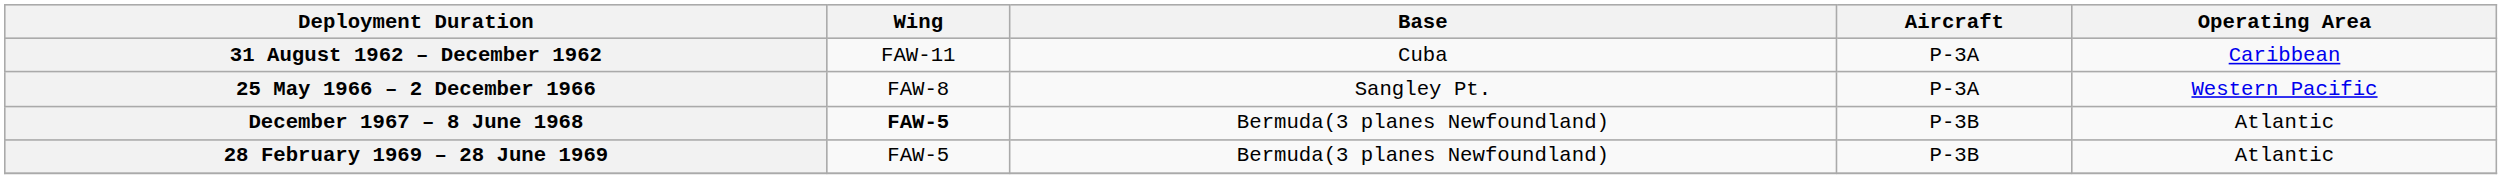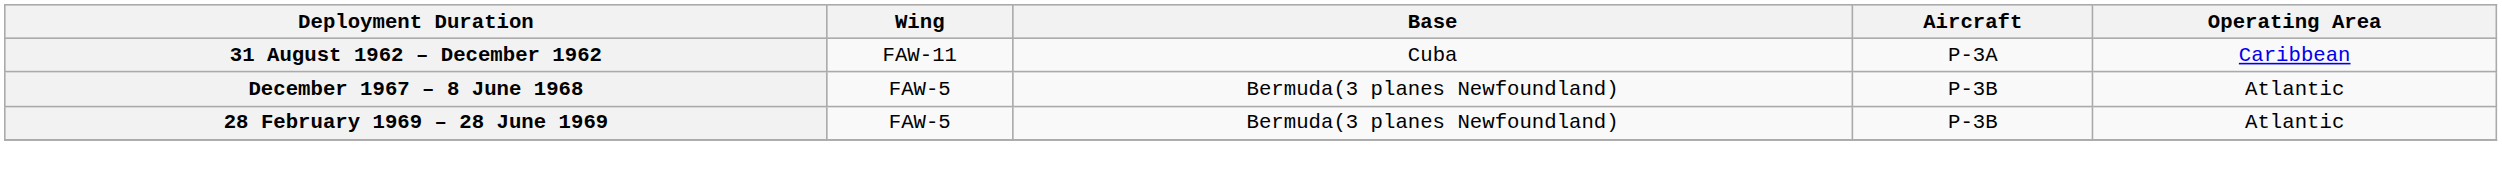- row: 25 May 1966 – 2 December 1966 | FAW-8 | Sangley Pt. | P-3A | Western Pacific
December 1967 – 8 June 1968 | Wing: bold -> normal
